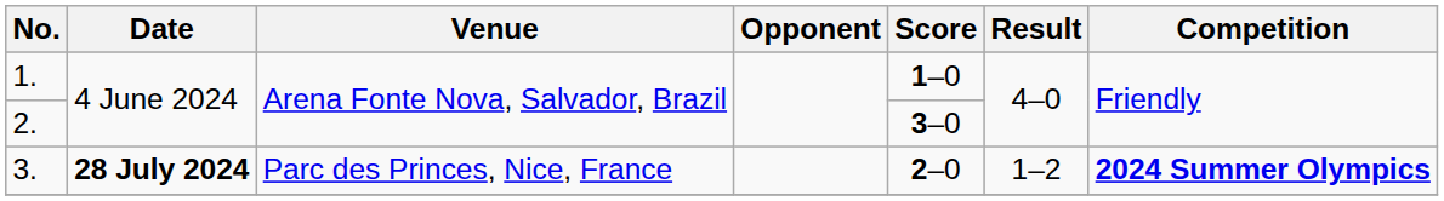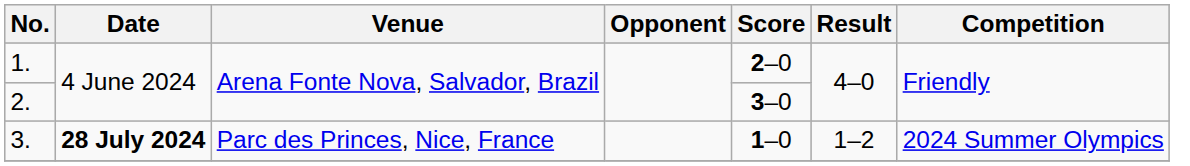1. | Score: 1–0 -> 2–0
3. | Score: 2–0 -> 1–0
3. | Competition: bold -> normal
